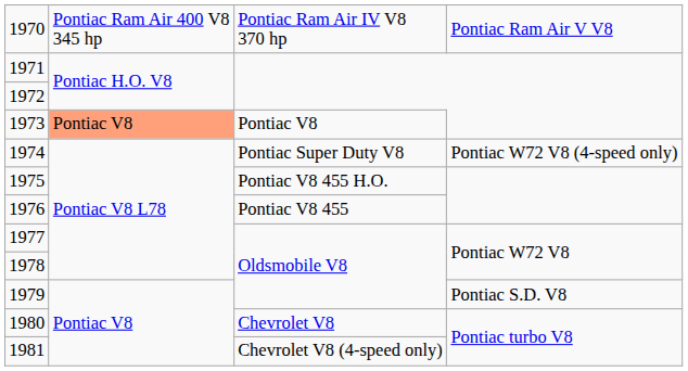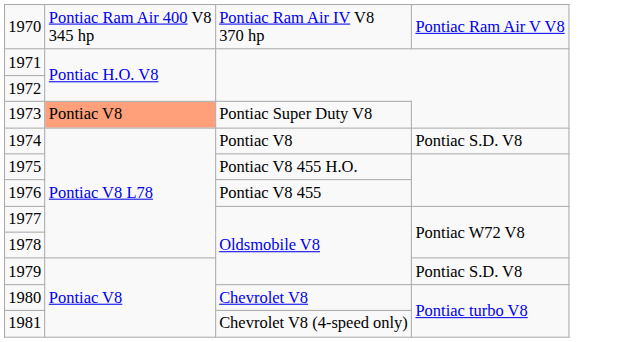1973 | column 3: Pontiac V8 -> Pontiac Super Duty V8
1974 | column 3: Pontiac Super Duty V8 -> Pontiac V8
1974 | column 4: Pontiac W72 V8 (4-speed only) -> Pontiac S.D. V8
